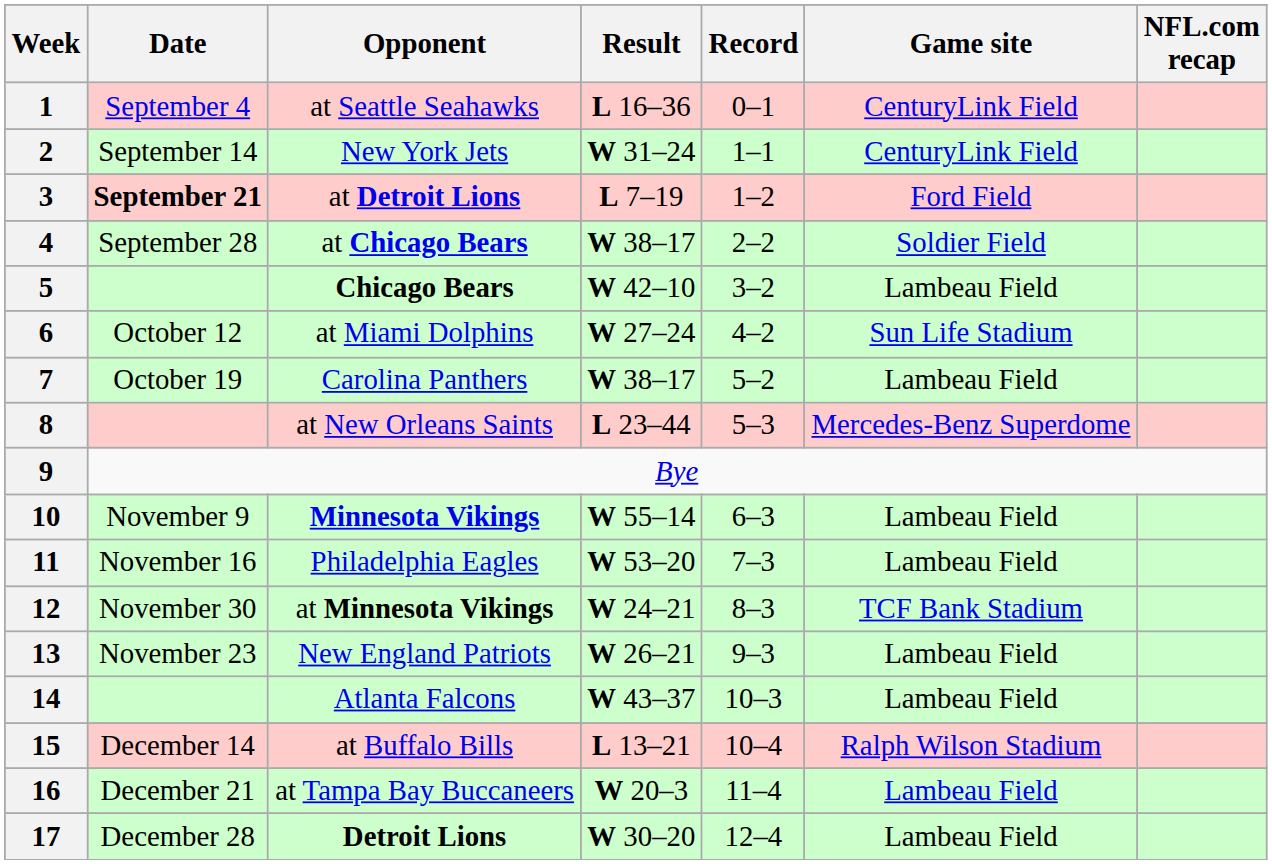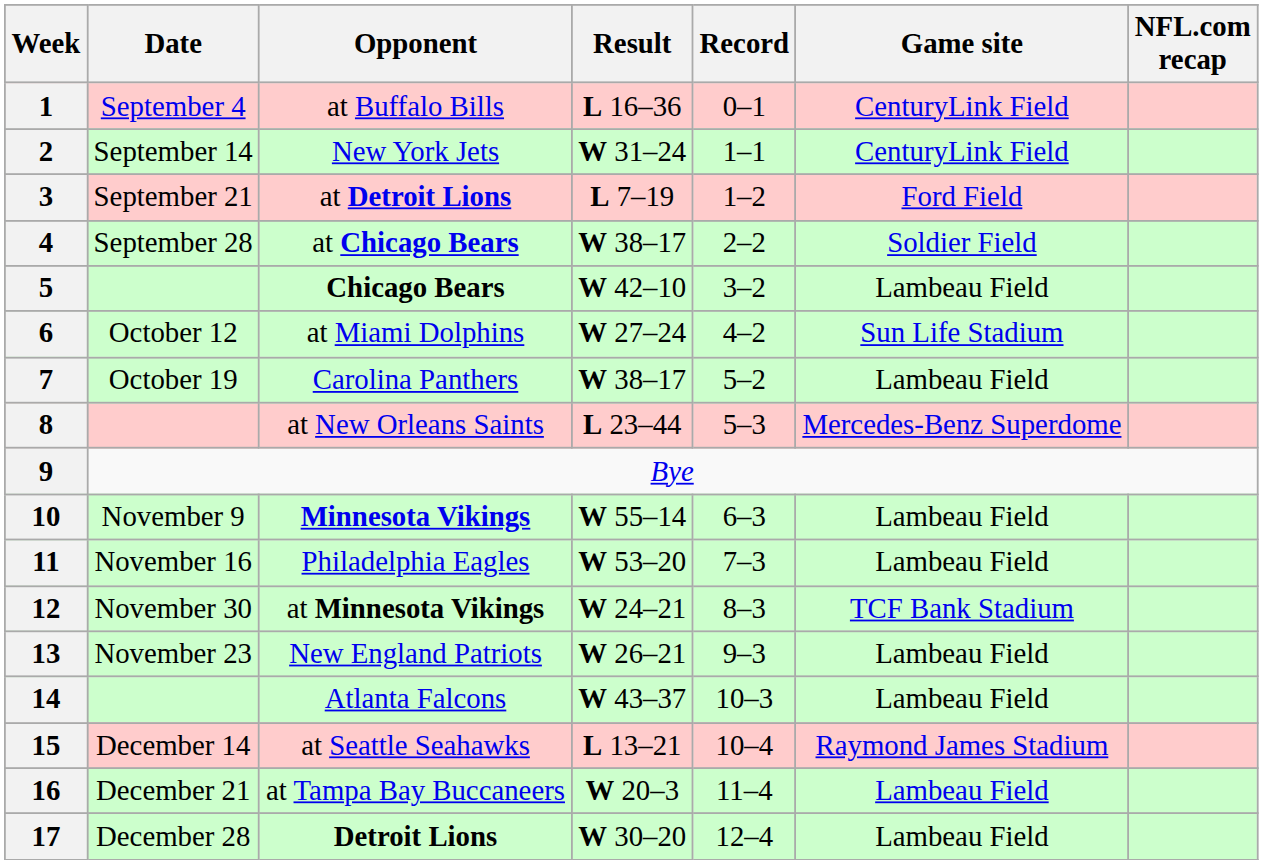1 | Opponent: at Seattle Seahawks -> at Buffalo Bills
3 | Date: bold -> normal
15 | Opponent: at Buffalo Bills -> at Seattle Seahawks
15 | Game site: Ralph Wilson Stadium -> Raymond James Stadium
